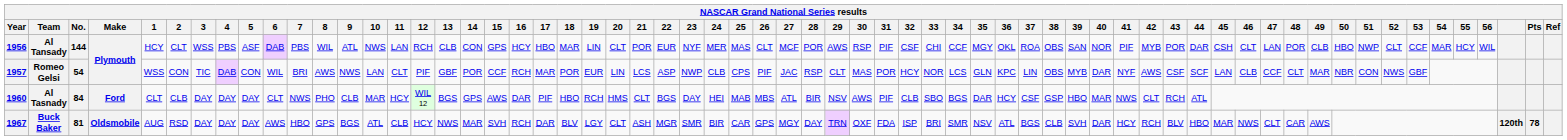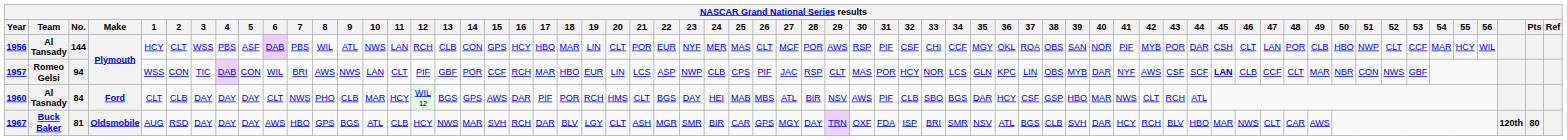Romeo Gelsi | No.: 54 -> 94
Romeo Gelsi | 18: POR -> HBO
Romeo Gelsi | 45: normal -> bold
Al Tasnady | 18: HBO -> POR
Buck Baker | Pts: 78 -> 80
